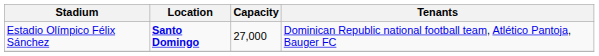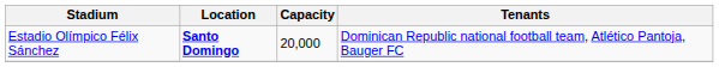Estadio Olímpico Félix Sánchez | Capacity: 27,000 -> 20,000
